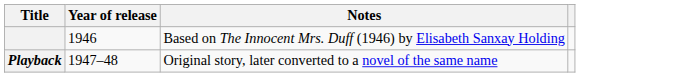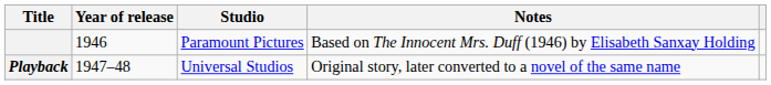+ column: Studio | Paramount Pictures | Universal Studios
